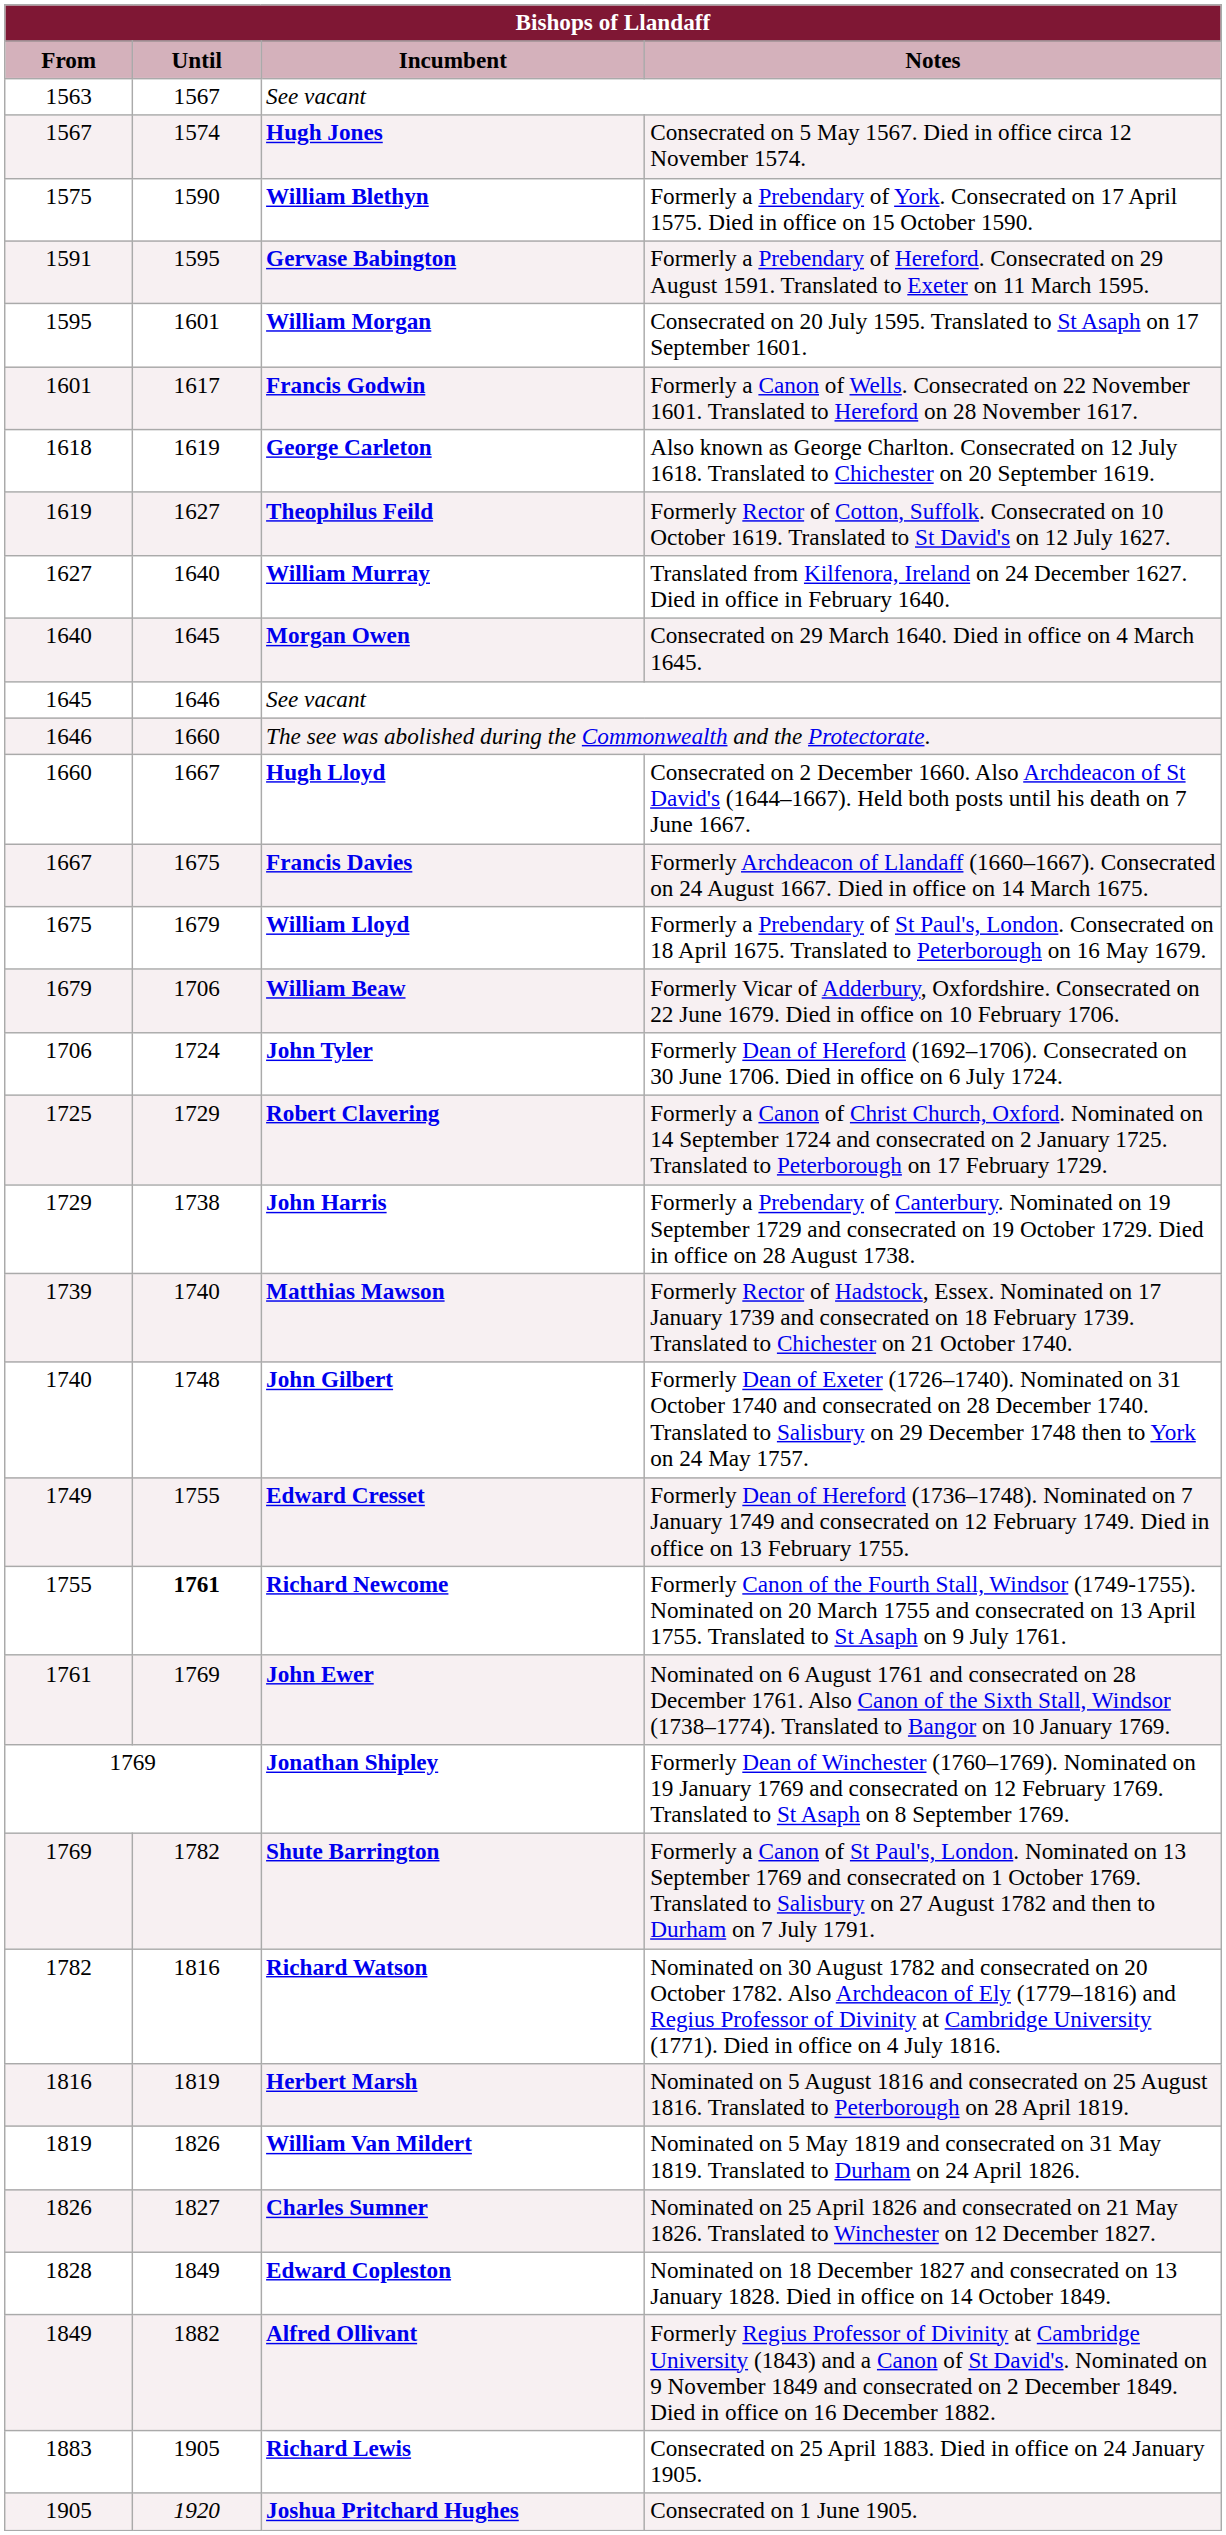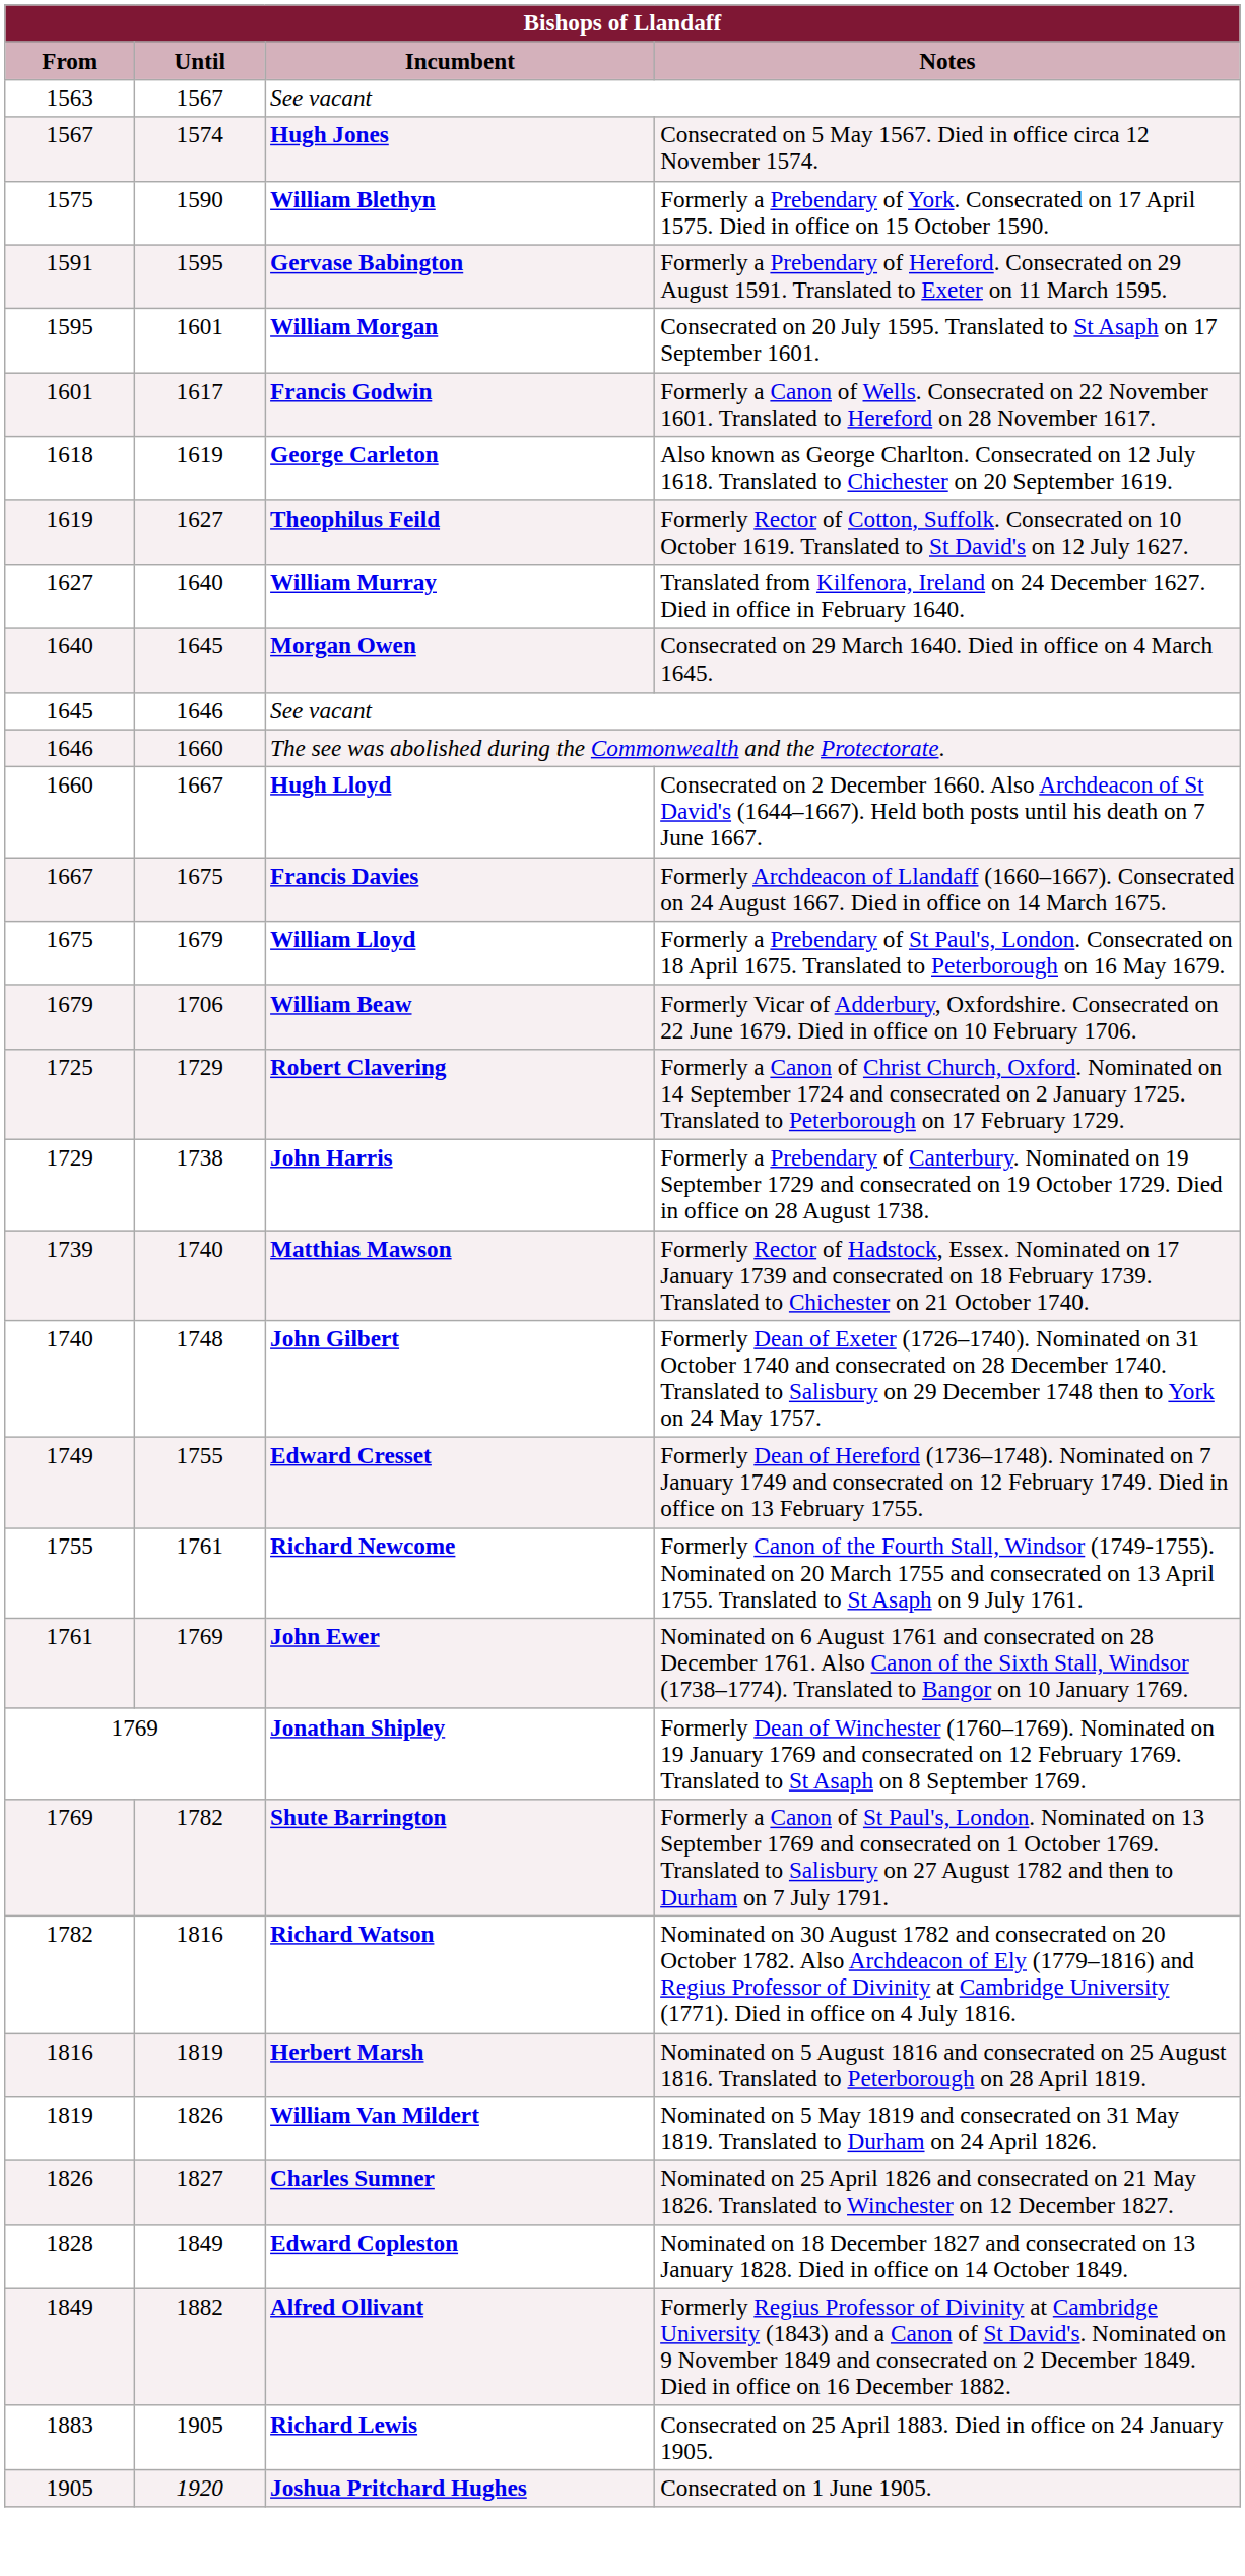- row: 1706 | 1724 | John Tyler | Formerly Dean of Hereford (1692–1706). Consecrated on 30 June 1706. Died in office on 6 July 1724.
Richard Newcome | Until: bold -> normal
